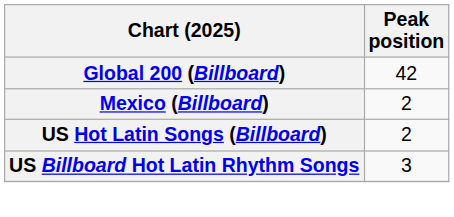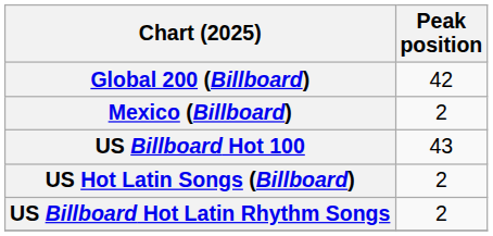+ row: US Billboard Hot 100 | 43
US Billboard Hot Latin Rhythm Songs | Peak position: 3 -> 2
